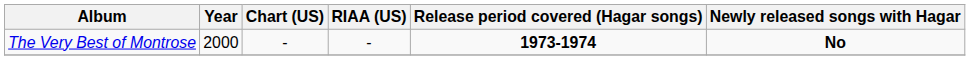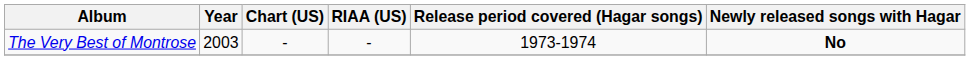The Very Best of Montrose | Year: 2000 -> 2003
The Very Best of Montrose | Release period covered (Hagar songs): bold -> normal
